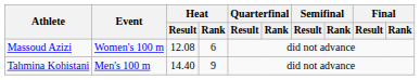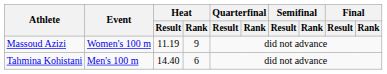Massoud Azizi | Heat / Result: 12.08 -> 11.19
Massoud Azizi | Heat / Rank: 6 -> 9
Tahmina Kohistani | Heat / Rank: 9 -> 6
